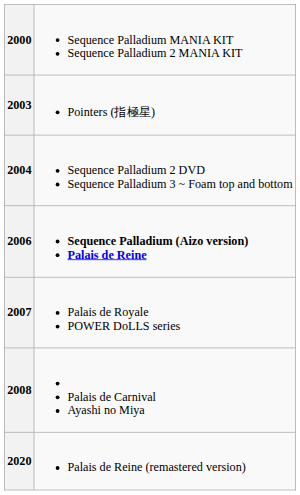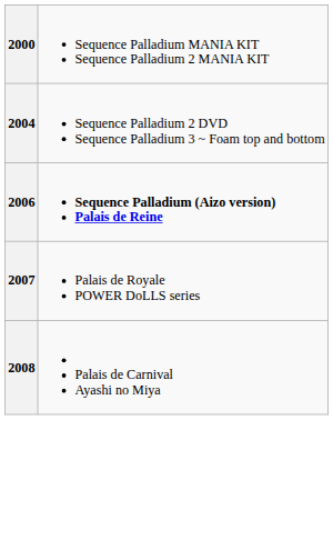- row: 2003 | Pointers (指極星)
- row: 2020 | Palais de Reine (remastered version)
